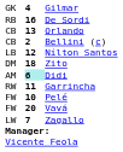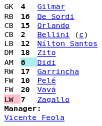Orlando | column 2: 13 -> 15
Garrincha | column 2: 11 -> 17
Zagallo | column 1: no background -> pink background
